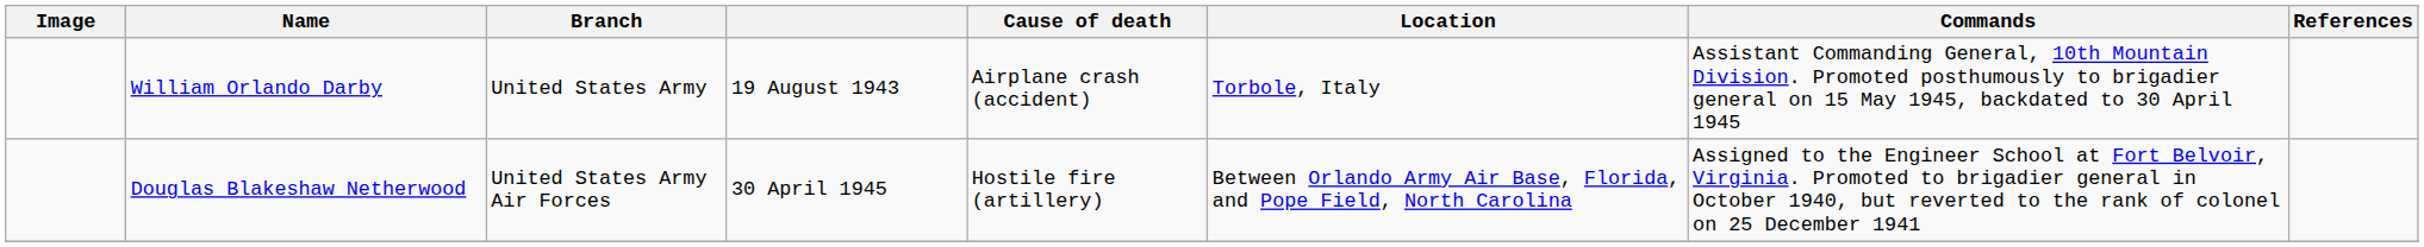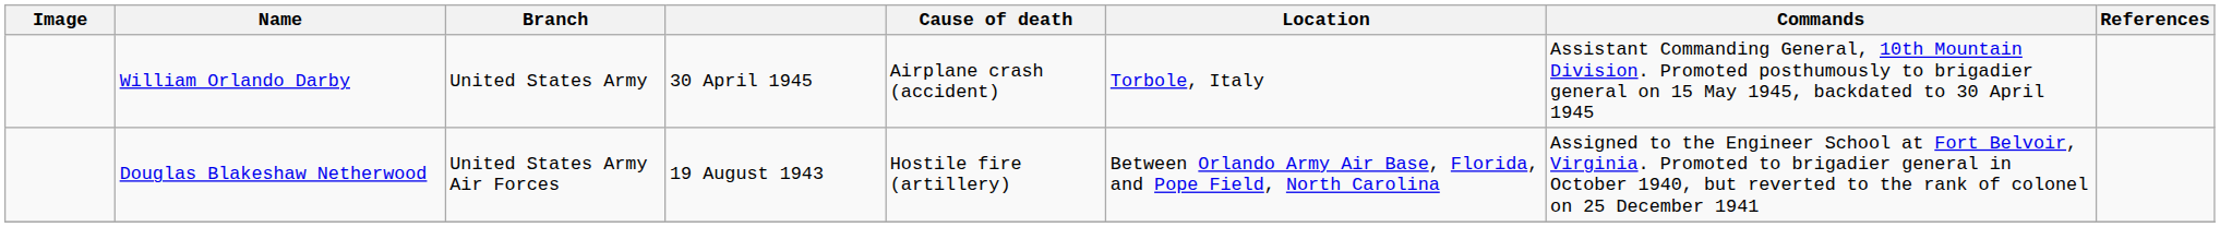William Orlando Darby | column 4: 19 August 1943 -> 30 April 1945
Douglas Blakeshaw Netherwood | column 4: 30 April 1945 -> 19 August 1943
